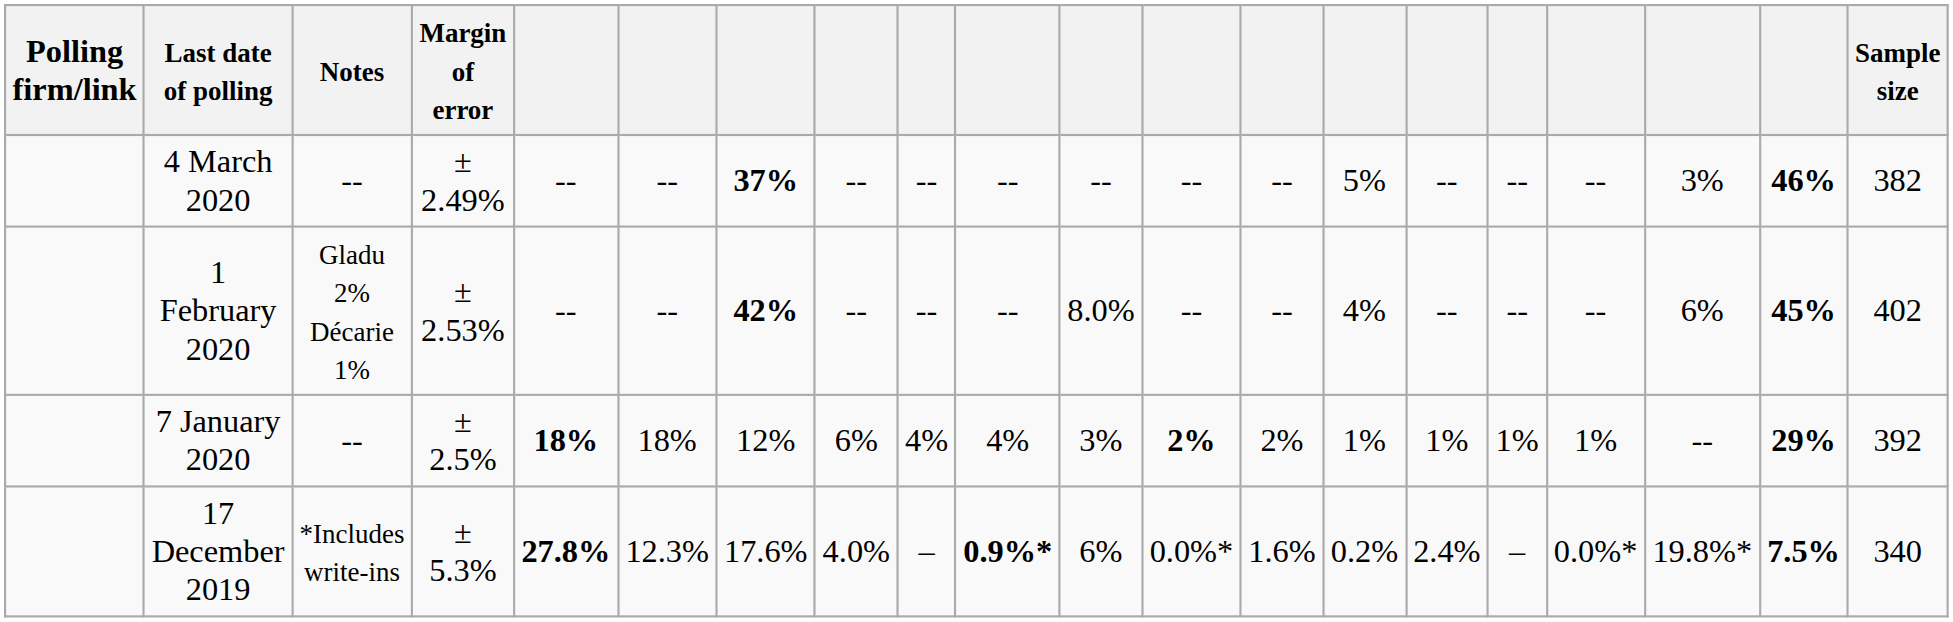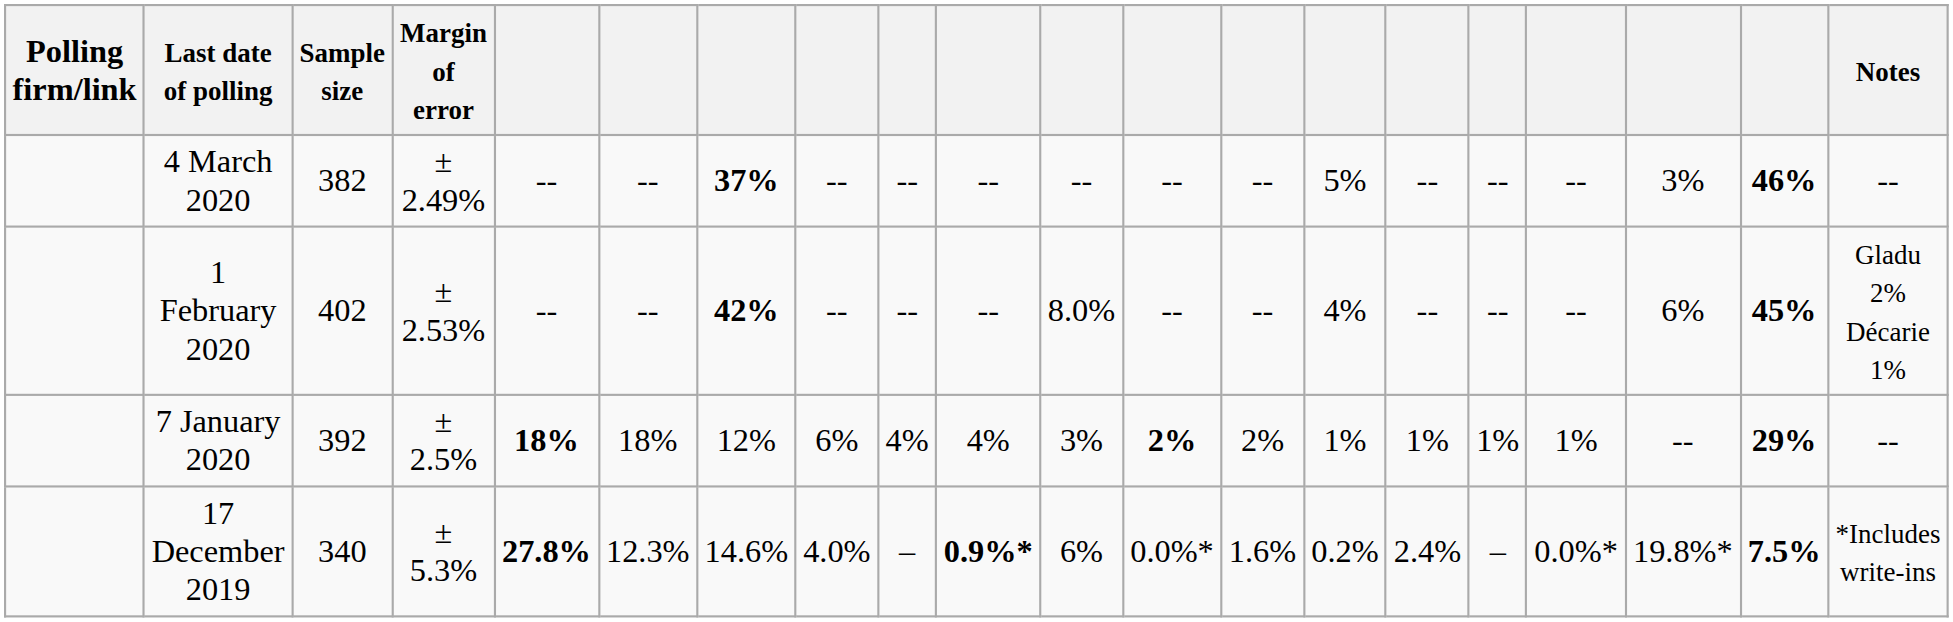columns swapped: Sample size <-> Notes
17 December 2019 | column 7: 17.6% -> 14.6%
